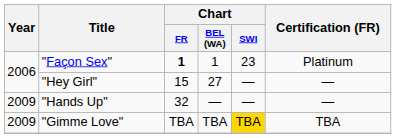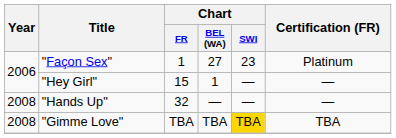"Façon Sex" | Chart / FR: bold -> normal
"Façon Sex" | Chart / BEL (WA): 1 -> 27
"Hey Girl" | Chart / BEL (WA): 27 -> 1
"Hands Up" | Year: 2009 -> 2008
"Gimme Love" | Year: 2009 -> 2008
